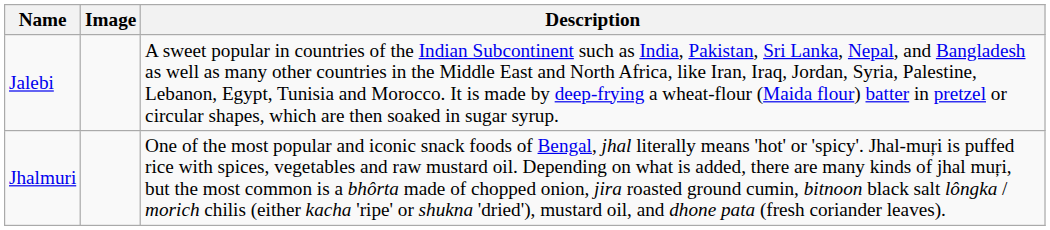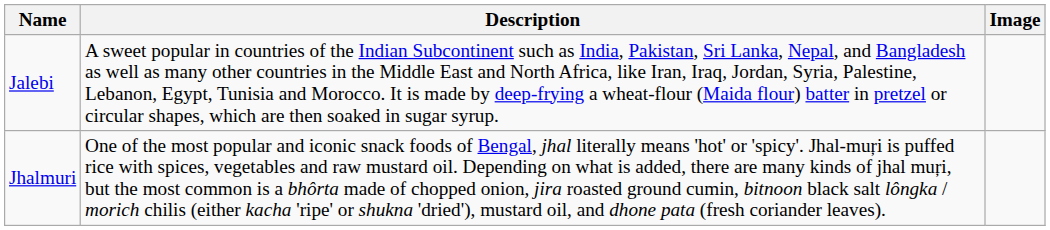columns swapped: Image <-> Description
